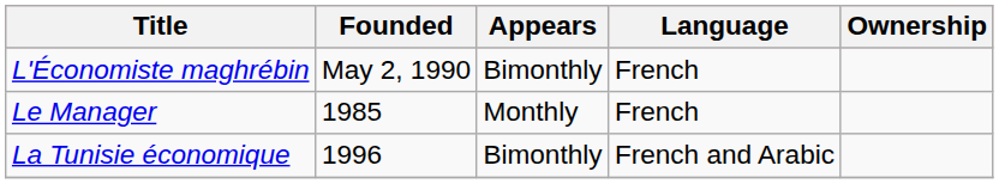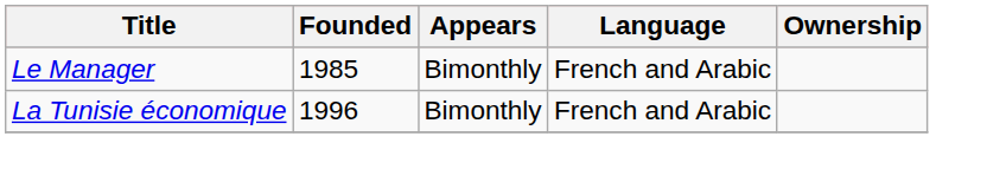- row: L'Économiste maghrébin | May 2, 1990 | Bimonthly | French
Le Manager | Appears: Monthly -> Bimonthly
Le Manager | Language: French -> French and Arabic
